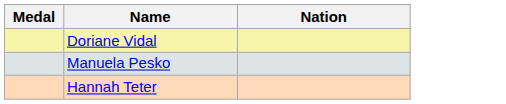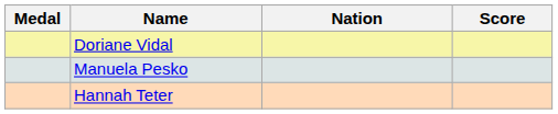+ column: Score
